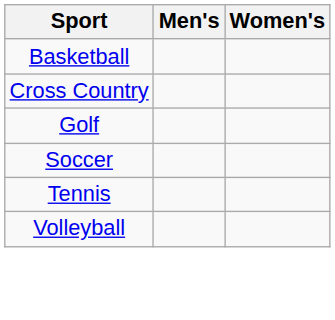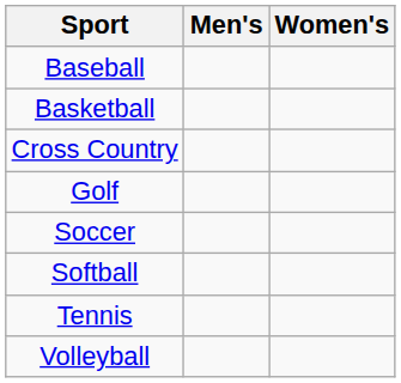+ row: Baseball
+ row: Softball
